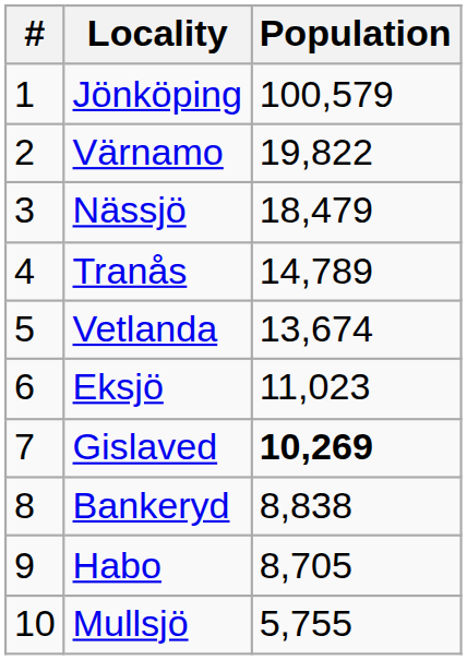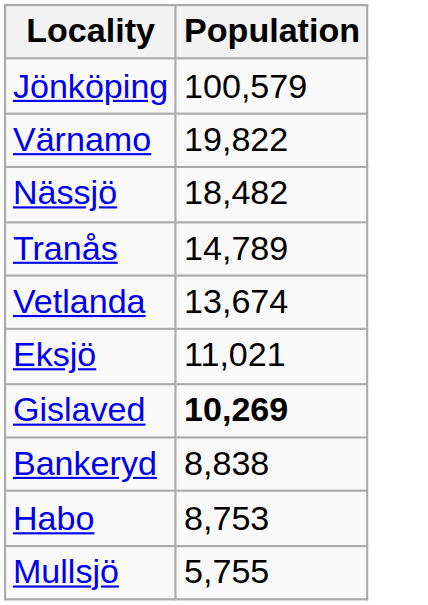- column: # | 1 | 2 | 3 | 4 | 5 | 6 | 7 | 8 | 9 | 10
Nässjö | Population: 18,479 -> 18,482
Eksjö | Population: 11,023 -> 11,021
Habo | Population: 8,705 -> 8,753
